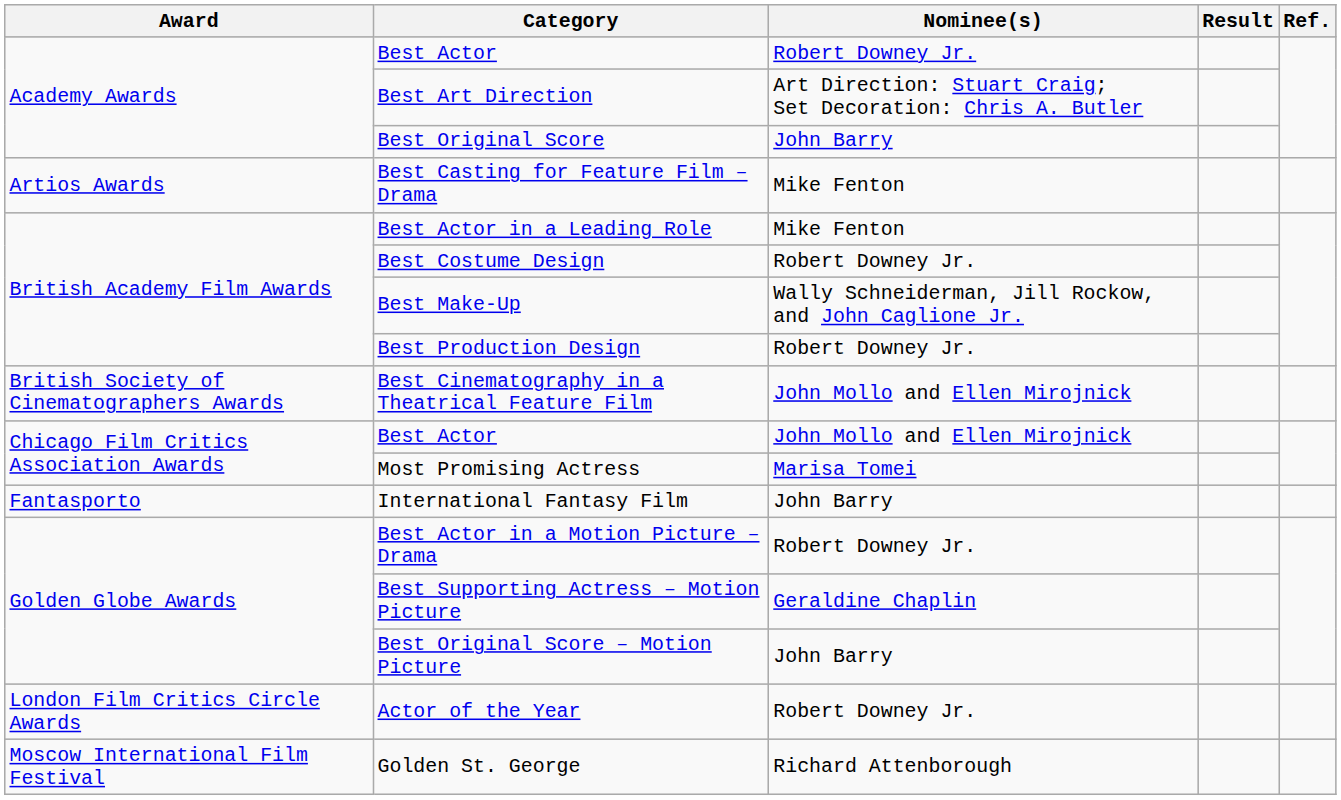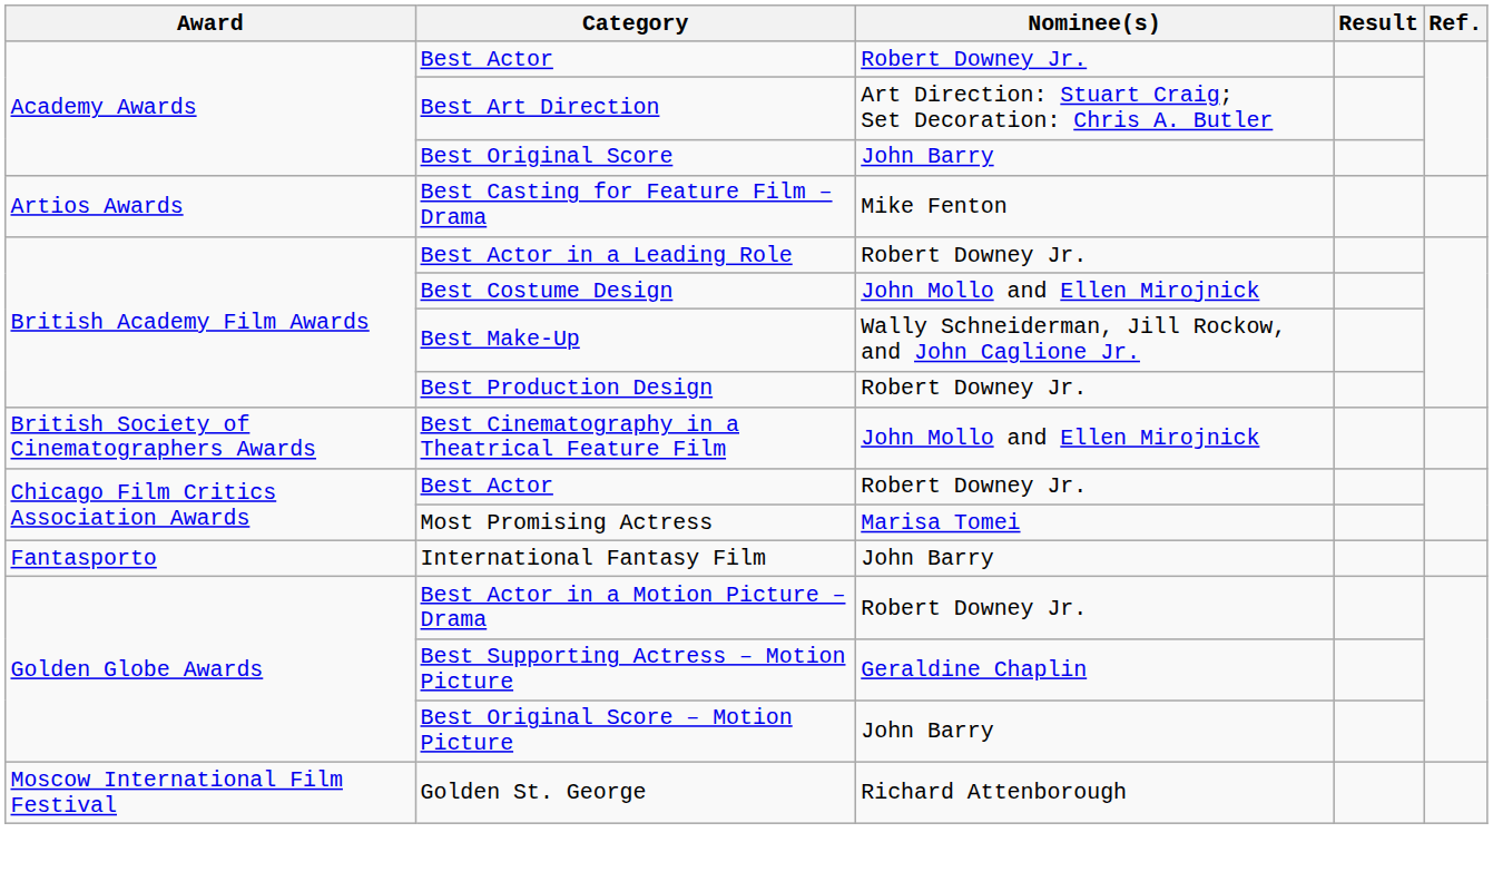Best Actor in a Leading Role | Nominee(s): Mike Fenton -> Robert Downey Jr.
Best Costume Design | Nominee(s): Robert Downey Jr. -> John Mollo and Ellen Mirojnick
Chicago Film Critics Association Awards / Best Actor | Nominee(s): John Mollo and Ellen Mirojnick -> Robert Downey Jr.
- row: London Film Critics Circle Awards | Actor of the Year | Robert Downey Jr.
